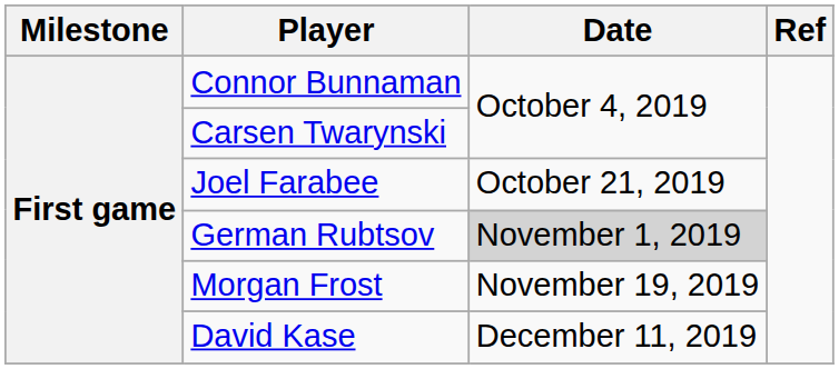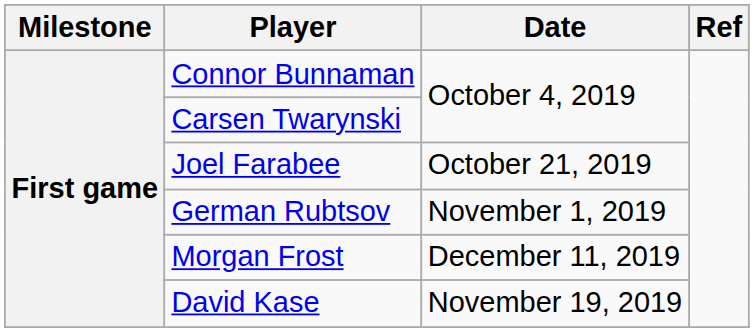German Rubtsov | Date: lightgrey background -> no background
Morgan Frost | Date: November 19, 2019 -> December 11, 2019
David Kase | Date: December 11, 2019 -> November 19, 2019
